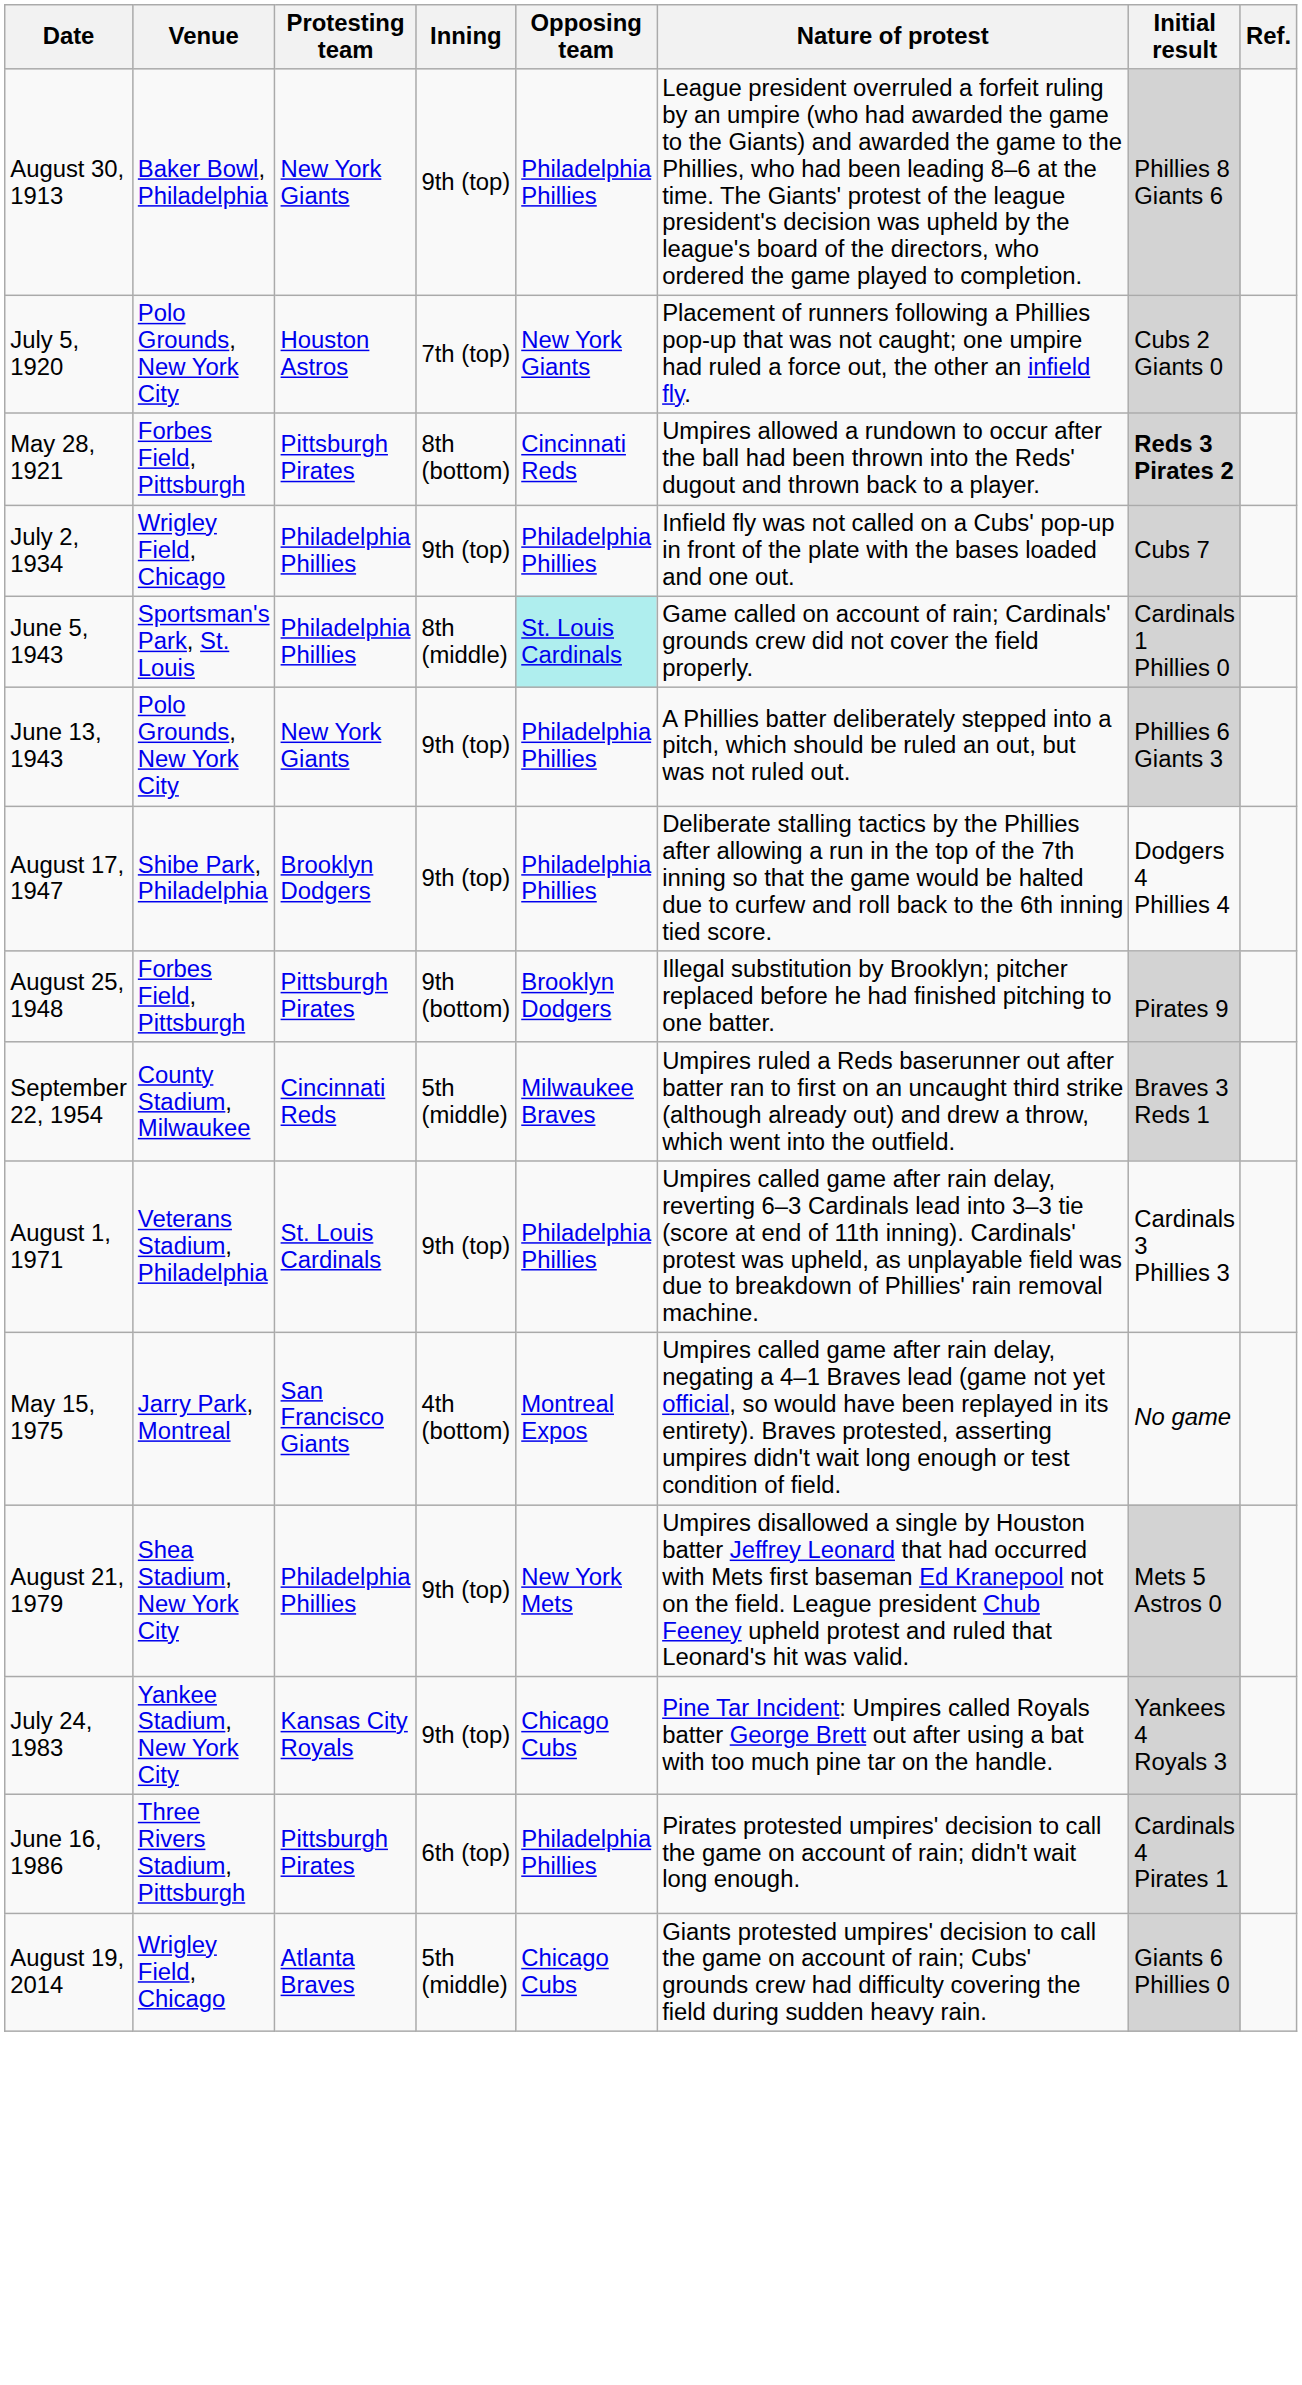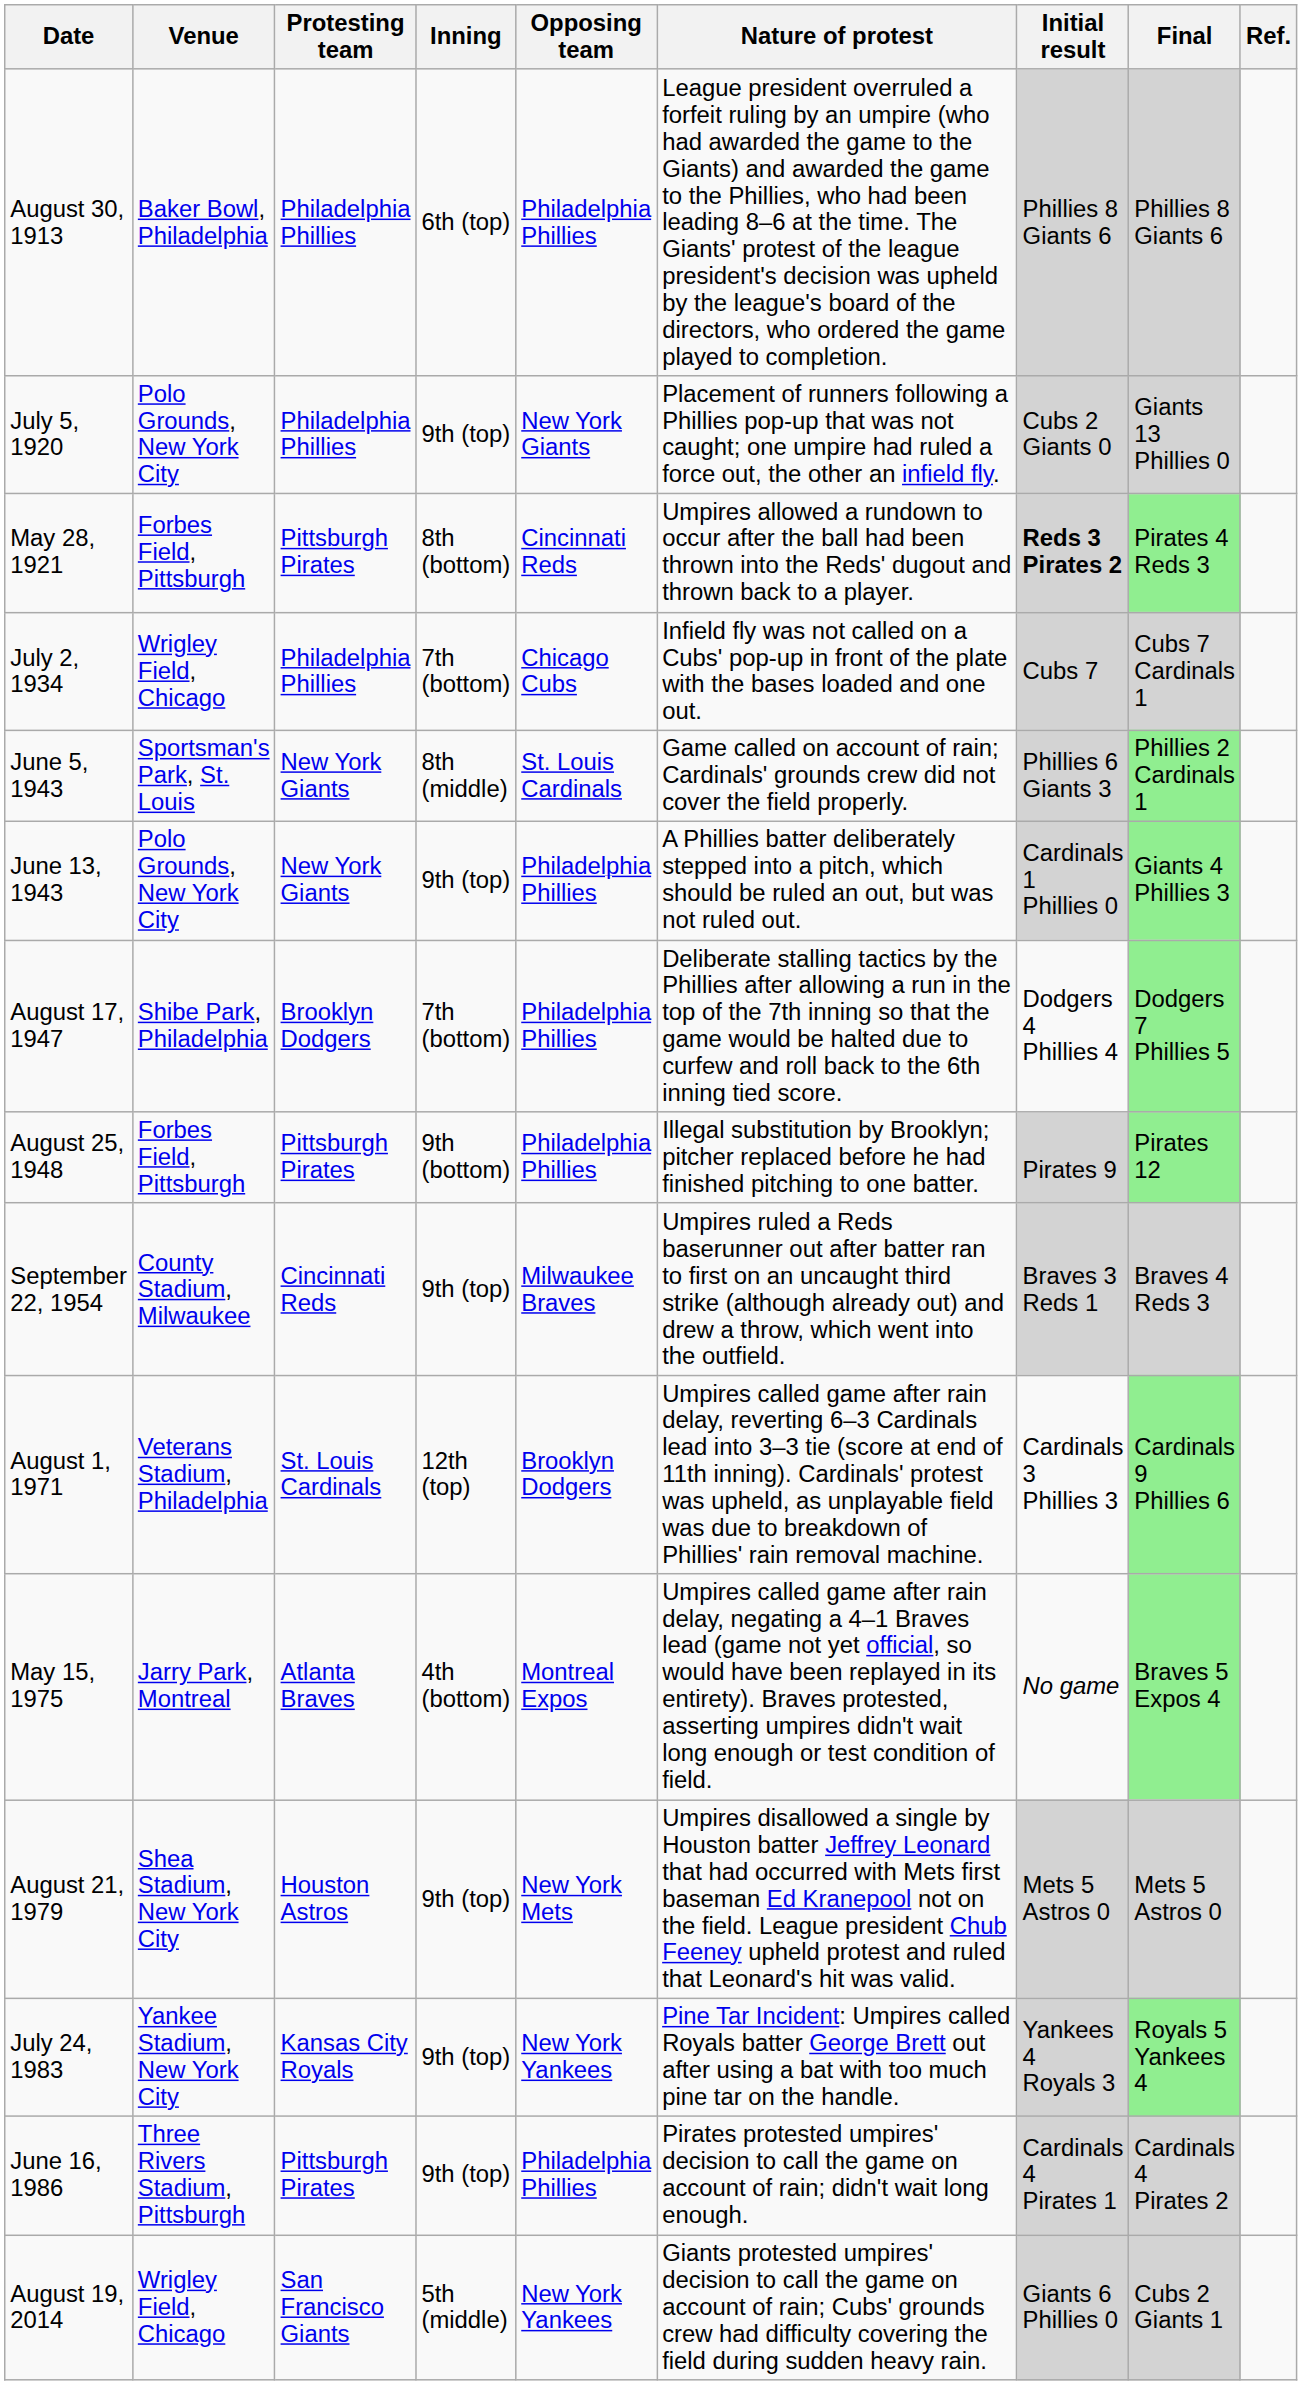+ column: Final | Phillies 8 Giants 6 | Giants 13 Phillies 0 | Pirates 4 Reds 3 | Cubs 7 Cardinals 1 | Phillies 2 Cardinals 1 | Giants 4 Phillies 3 | Dodgers 7 Phillies 5 | Pirates 12 | Braves 4 Reds 3 | Cardinals 9 Phillies 6 | Braves 5 Expos 4 | Mets 5 Astros 0 | Royals 5 Yankees 4 | Cardinals 4 Pirates 2 | Cubs 2 Giants 1
August 30, 1913 | Protesting team: New York Giants -> Philadelphia Phillies
August 30, 1913 | Inning: 9th (top) -> 6th (top)
July 5, 1920 | Protesting team: Houston Astros -> Philadelphia Phillies
July 5, 1920 | Inning: 7th (top) -> 9th (top)
July 2, 1934 | Inning: 9th (top) -> 7th (bottom)
July 2, 1934 | Opposing team: Philadelphia Phillies -> Chicago Cubs
June 5, 1943 | Protesting team: Philadelphia Phillies -> New York Giants
June 5, 1943 | Opposing team: paleturquoise background -> no background
June 5, 1943 | Initial result: Cardinals 1 Phillies 0 -> Phillies 6 Giants 3
June 13, 1943 | Initial result: Phillies 6 Giants 3 -> Cardinals 1 Phillies 0
August 17, 1947 | Inning: 9th (top) -> 7th (bottom)
August 25, 1948 | Opposing team: Brooklyn Dodgers -> Philadelphia Phillies
September 22, 1954 | Inning: 5th (middle) -> 9th (top)
August 1, 1971 | Inning: 9th (top) -> 12th (top)
August 1, 1971 | Opposing team: Philadelphia Phillies -> Brooklyn Dodgers
May 15, 1975 | Protesting team: San Francisco Giants -> Atlanta Braves
August 21, 1979 | Protesting team: Philadelphia Phillies -> Houston Astros
July 24, 1983 | Opposing team: Chicago Cubs -> New York Yankees
June 16, 1986 | Inning: 6th (top) -> 9th (top)
August 19, 2014 | Protesting team: Atlanta Braves -> San Francisco Giants
August 19, 2014 | Opposing team: Chicago Cubs -> New York Yankees
